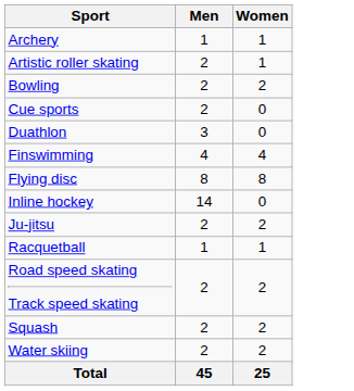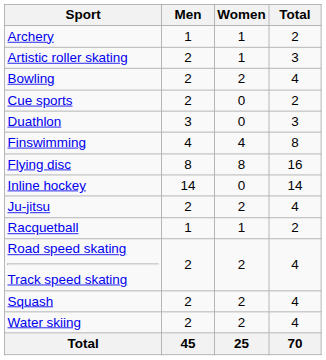+ column: Total | 2 | 3 | 4 | 2 | 3 | 8 | 16 | 14 | 4 | 2 | 4 | 4 | 4 | 70
